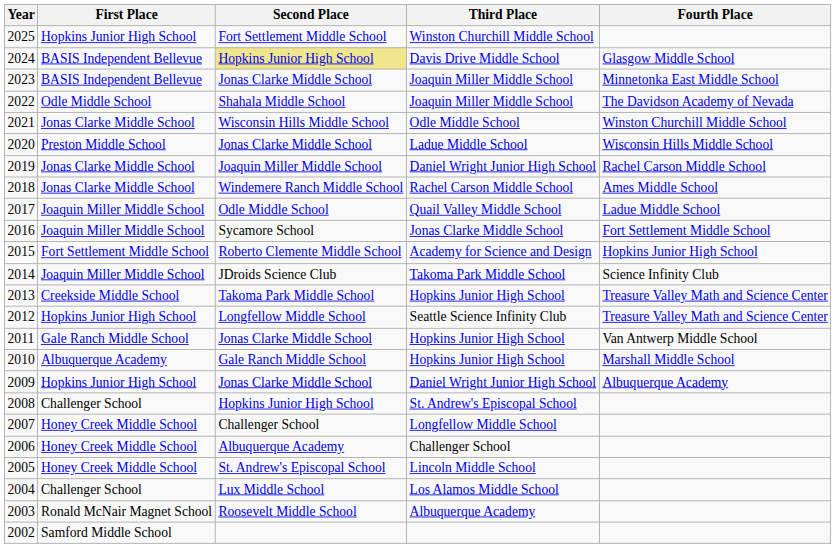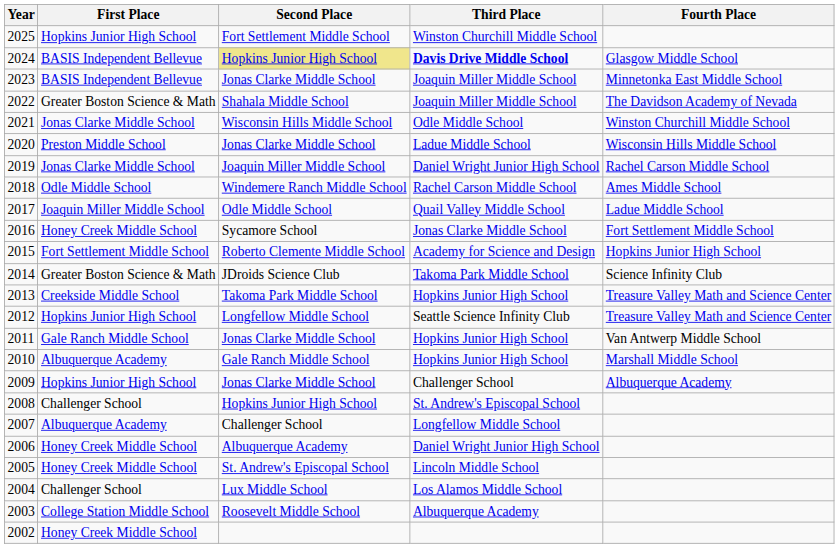2024 | Third Place: normal -> bold
2022 | First Place: Odle Middle School -> Greater Boston Science & Math
2018 | First Place: Jonas Clarke Middle School -> Odle Middle School
2016 | First Place: Joaquin Miller Middle School -> Honey Creek Middle School
2014 | First Place: Joaquin Miller Middle School -> Greater Boston Science & Math
2009 | Third Place: Daniel Wright Junior High School -> Challenger School
2007 | First Place: Honey Creek Middle School -> Albuquerque Academy
2006 | Third Place: Challenger School -> Daniel Wright Junior High School
2003 | First Place: Ronald McNair Magnet School -> College Station Middle School
2002 | First Place: Samford Middle School -> Honey Creek Middle School
